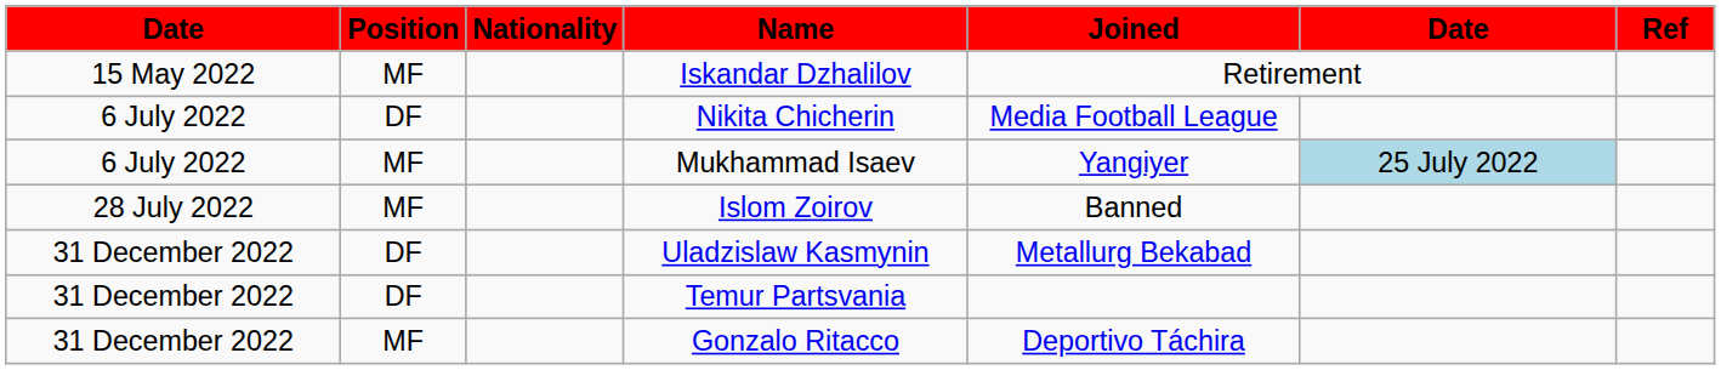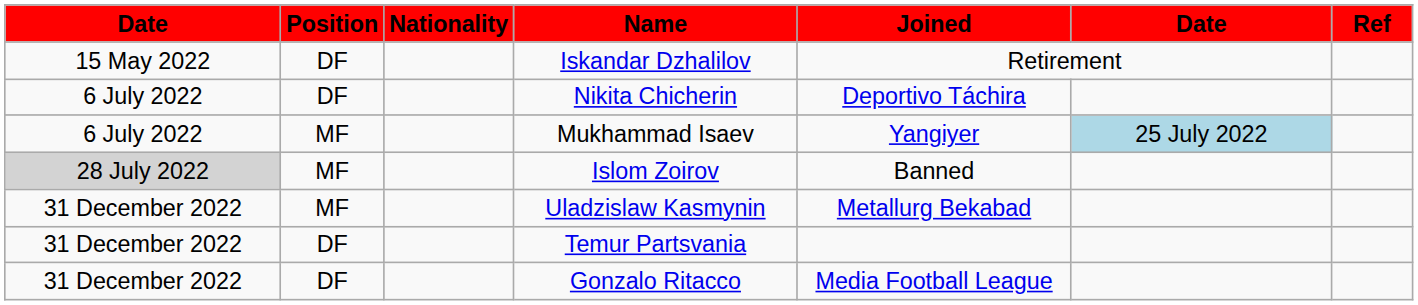Iskandar Dzhalilov | Position: MF -> DF
Nikita Chicherin | Joined: Media Football League -> Deportivo Táchira
Islom Zoirov | column 1: no background -> lightgrey background
Uladzislaw Kasmynin | Position: DF -> MF
Gonzalo Ritacco | Position: MF -> DF
Gonzalo Ritacco | Joined: Deportivo Táchira -> Media Football League
